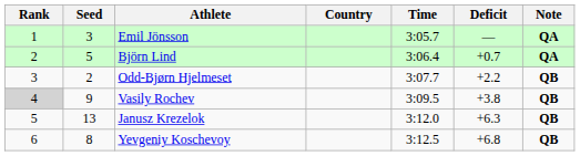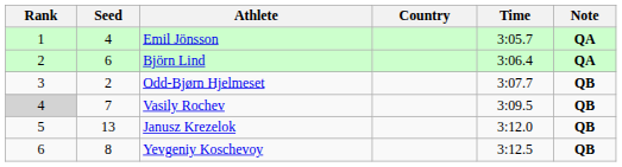- column: Deficit | — | +0.7 | +2.2 | +3.8 | +6.3 | +6.8
Emil Jönsson | Seed: 3 -> 4
Björn Lind | Seed: 5 -> 6
Vasily Rochev | Seed: 9 -> 7
